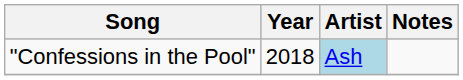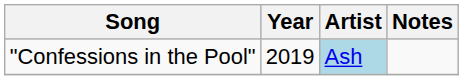"Confessions in the Pool" | Year: 2018 -> 2019
